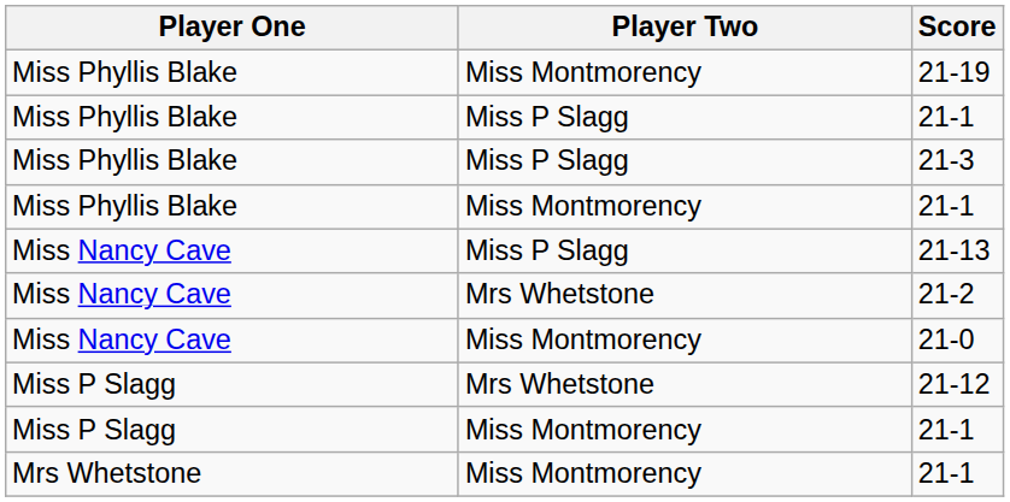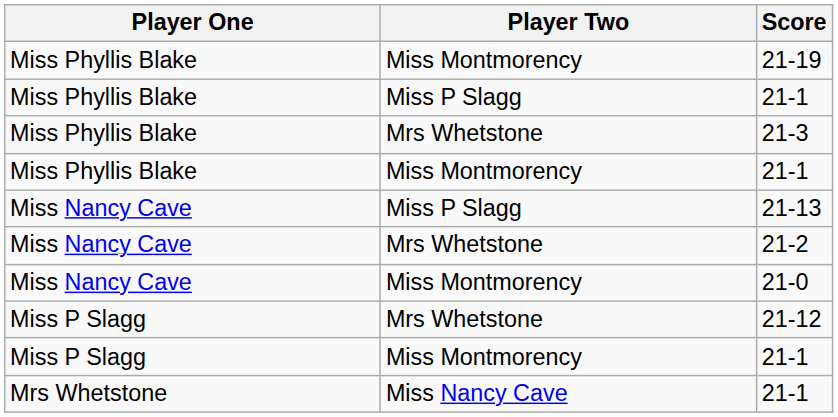21-3 | Player Two: Miss P Slagg -> Mrs Whetstone
Mrs Whetstone / 21-1 | Player Two: Miss Montmorency -> Miss Nancy Cave
